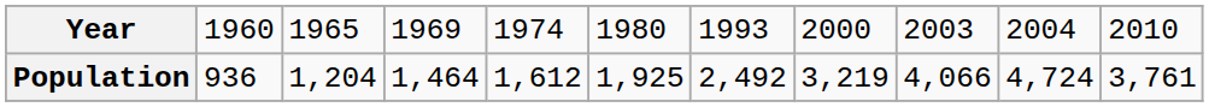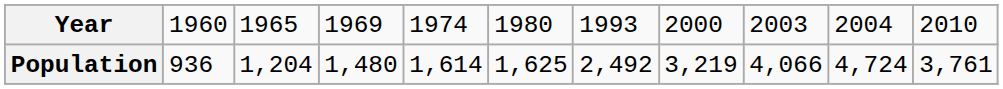Population | column 4: 1,464 -> 1,480
Population | column 5: 1,612 -> 1,614
Population | column 6: 1,925 -> 1,625
